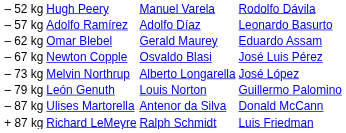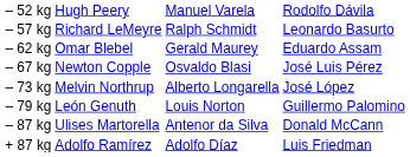– 57 kg | column 2: Adolfo Ramírez -> Richard LeMeyre
– 57 kg | column 3: Adolfo Díaz -> Ralph Schmidt
+ 87 kg | column 2: Richard LeMeyre -> Adolfo Ramírez
+ 87 kg | column 3: Ralph Schmidt -> Adolfo Díaz
